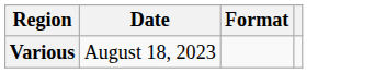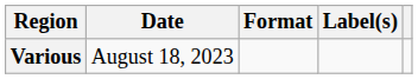+ column: Label(s)
